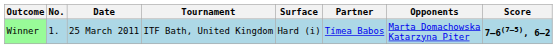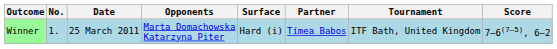columns swapped: Tournament <-> Opponents
Winner | Score: bold -> normal
